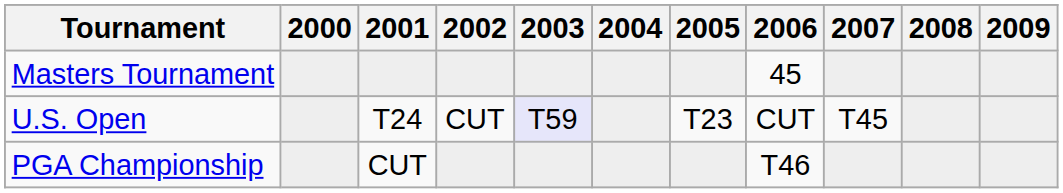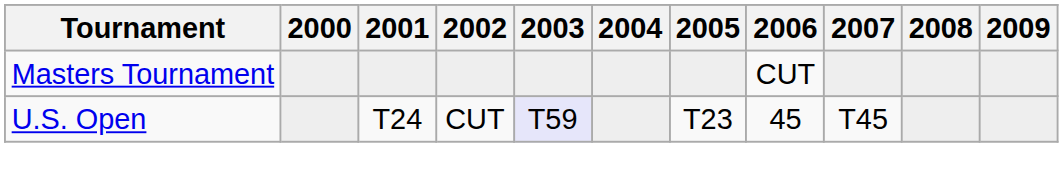Masters Tournament | 2006: 45 -> CUT
U.S. Open | 2006: CUT -> 45
- row: PGA Championship | CUT | T46
